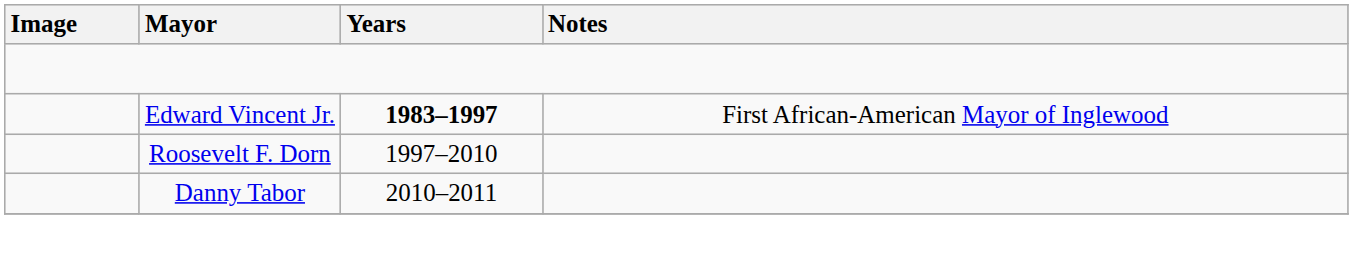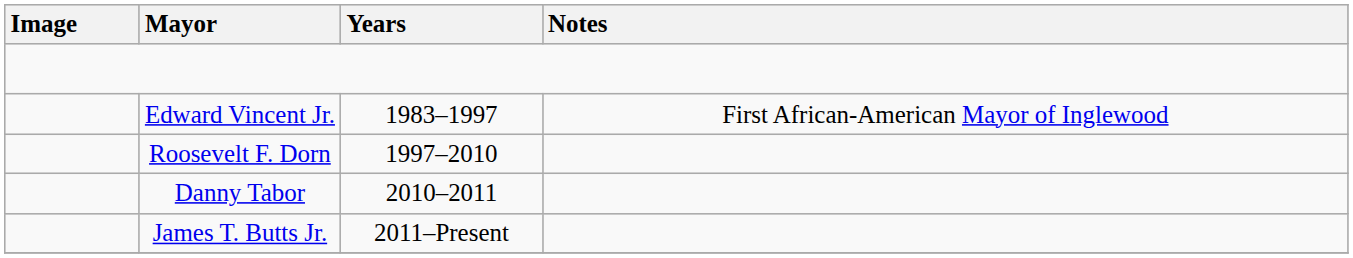Edward Vincent Jr. | Years: bold -> normal
+ row: James T. Butts Jr. | 2011–Present
